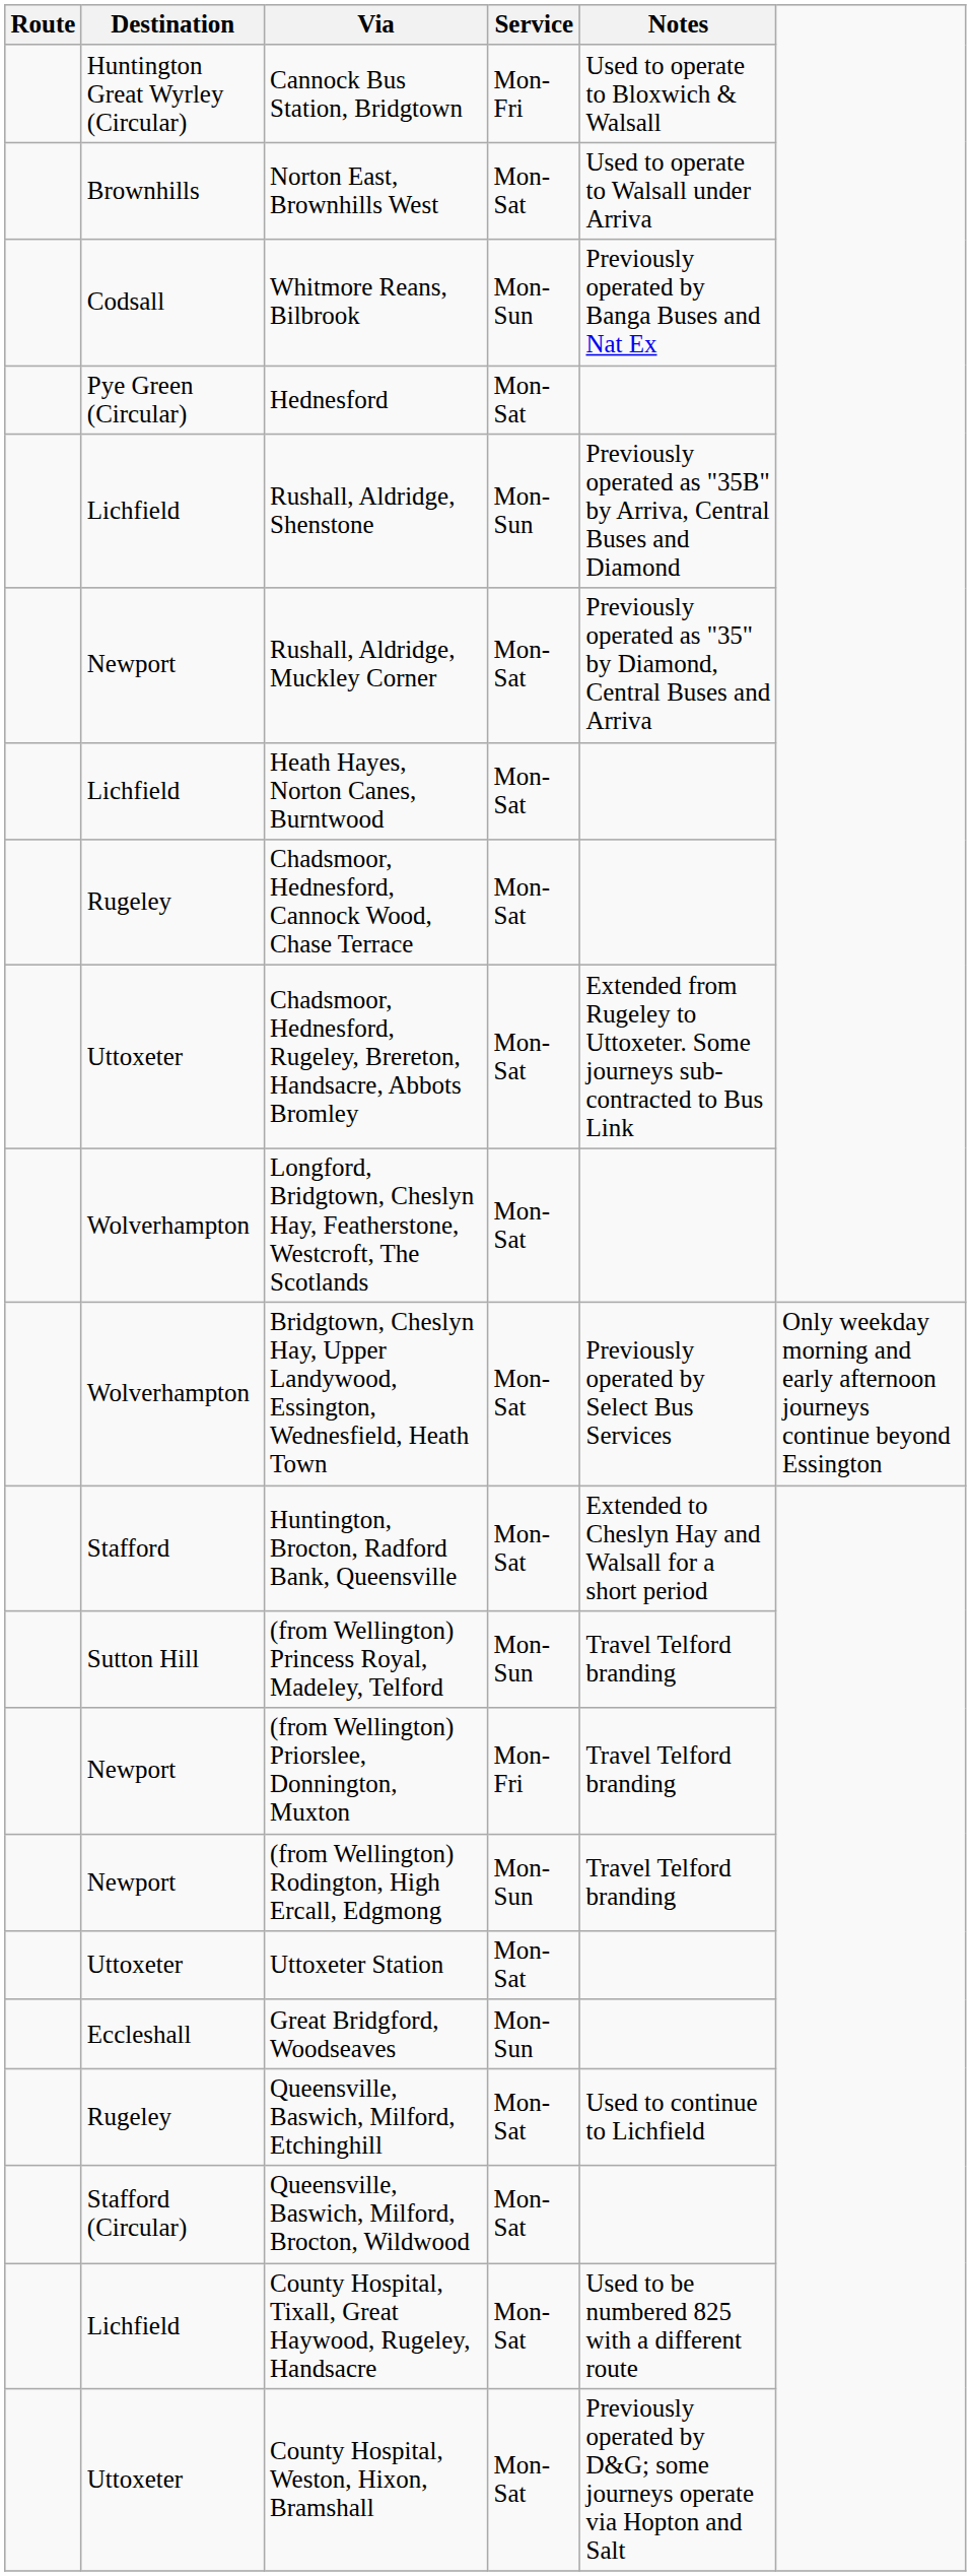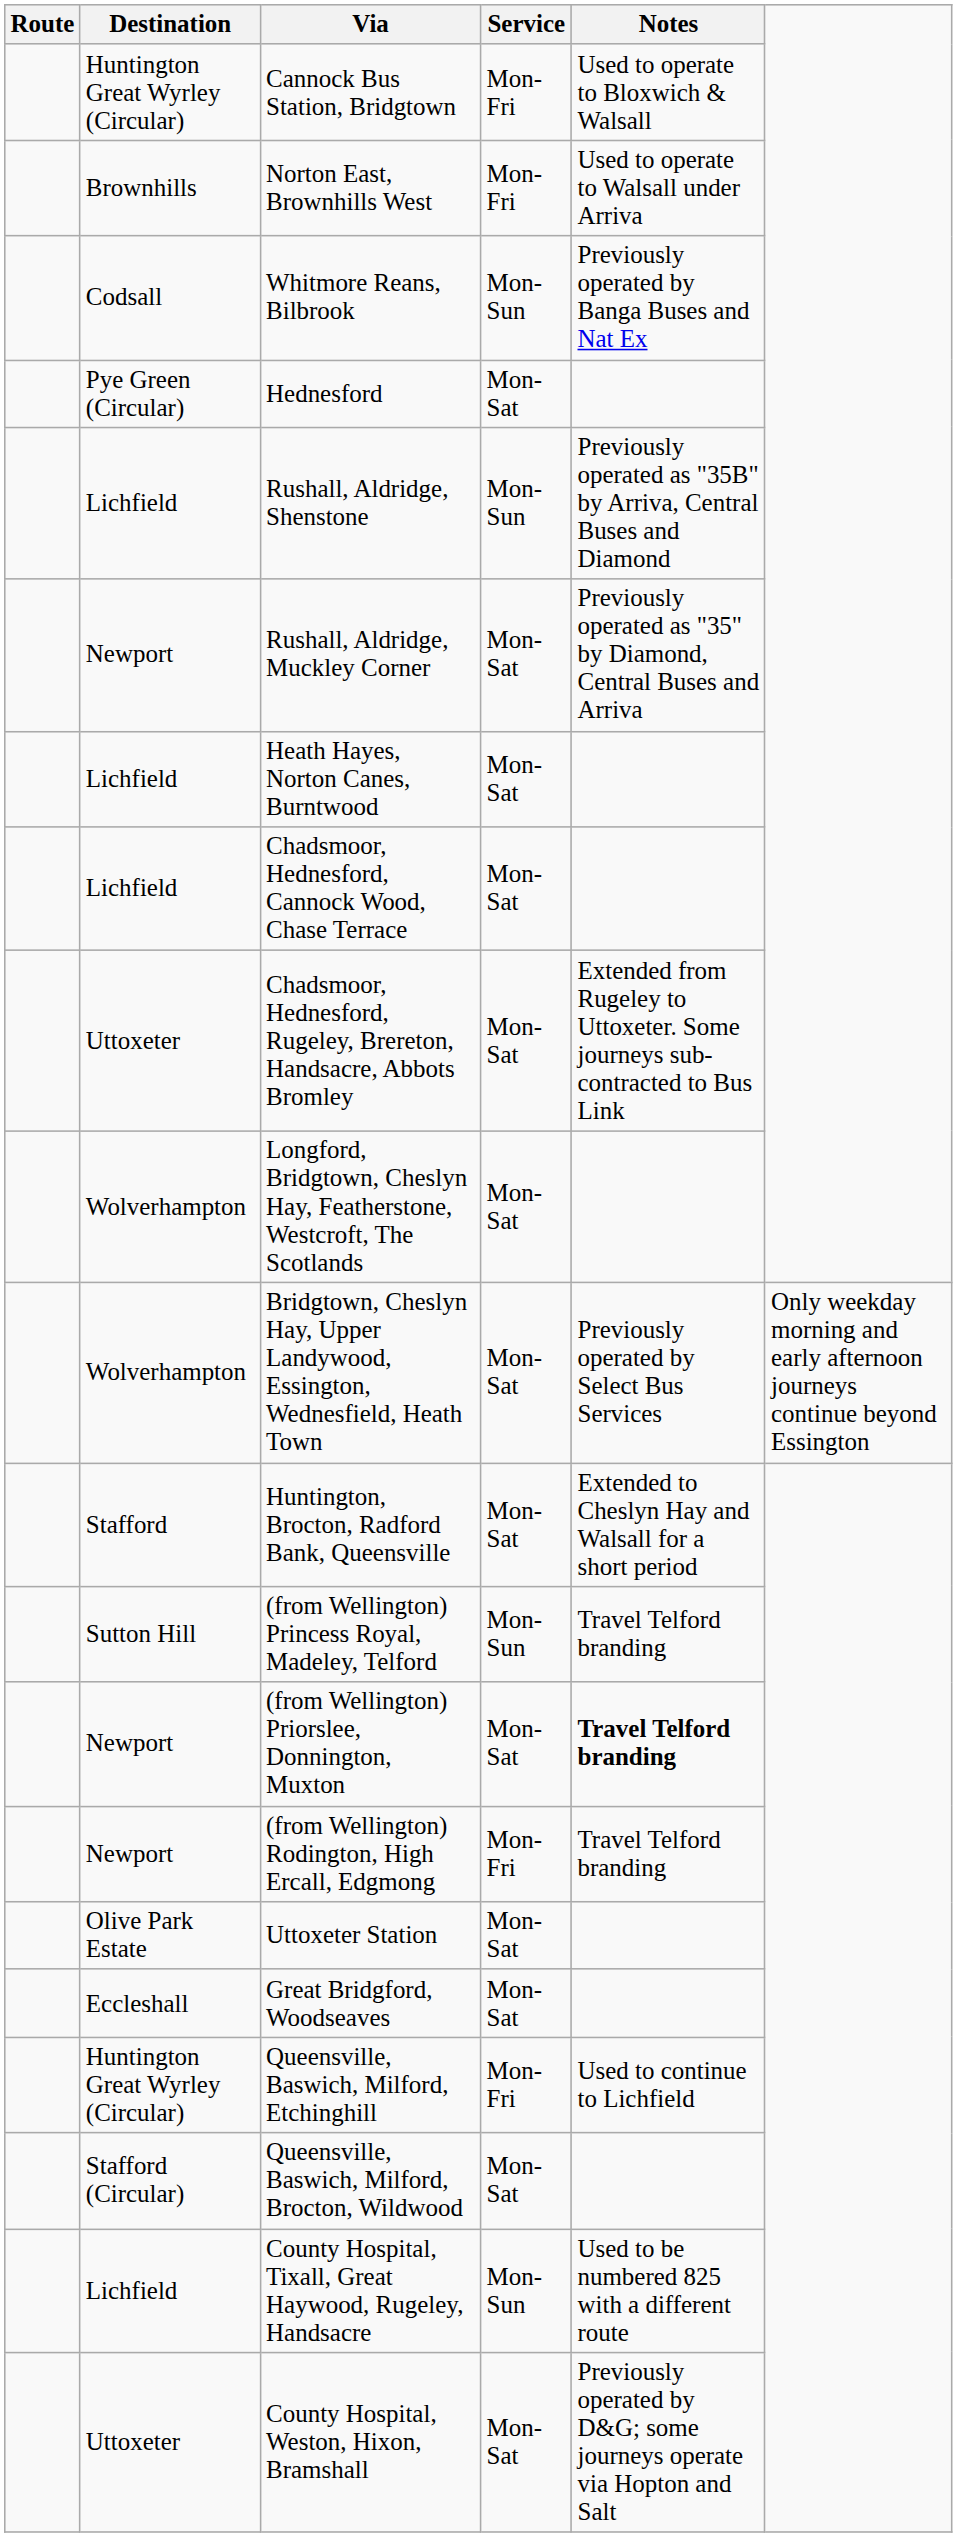Norton East, Brownhills West | Service: Mon-Sat -> Mon-Fri
Chadsmoor, Hednesford, Cannock Wood, Chase Terrace | Destination: Rugeley -> Lichfield
(from Wellington) Priorslee, Donnington, Muxton | Service: Mon-Fri -> Mon-Sat
(from Wellington) Priorslee, Donnington, Muxton | Notes: normal -> bold
(from Wellington) Rodington, High Ercall, Edgmong | Service: Mon-Sun -> Mon-Fri
Uttoxeter Station | Destination: Uttoxeter -> Olive Park Estate
Great Bridgford, Woodseaves | Service: Mon-Sun -> Mon-Sat
Queensville, Baswich, Milford, Etchinghill | Destination: Rugeley -> Huntington Great Wyrley (Circular)
Queensville, Baswich, Milford, Etchinghill | Service: Mon-Sat -> Mon-Fri
County Hospital, Tixall, Great Haywood, Rugeley, Handsacre | Service: Mon-Sat -> Mon-Sun
